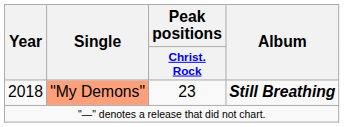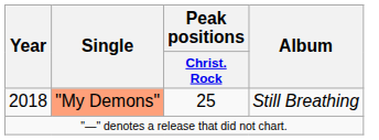2018 | Peak positions / Christ. Rock: 23 -> 25
2018 | Album: bold -> normal
